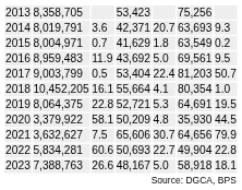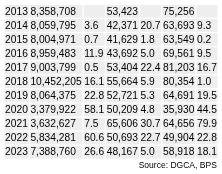2013 | column 2: 8,358,705 -> 8,358,708
2014 | column 2: 8,019,791 -> 8,059,795
2017 | column 7: 50.7 -> 16.7
2018 | column 5: 4.1 -> 5.9
2023 | column 2: 7,388,763 -> 7,388,760
